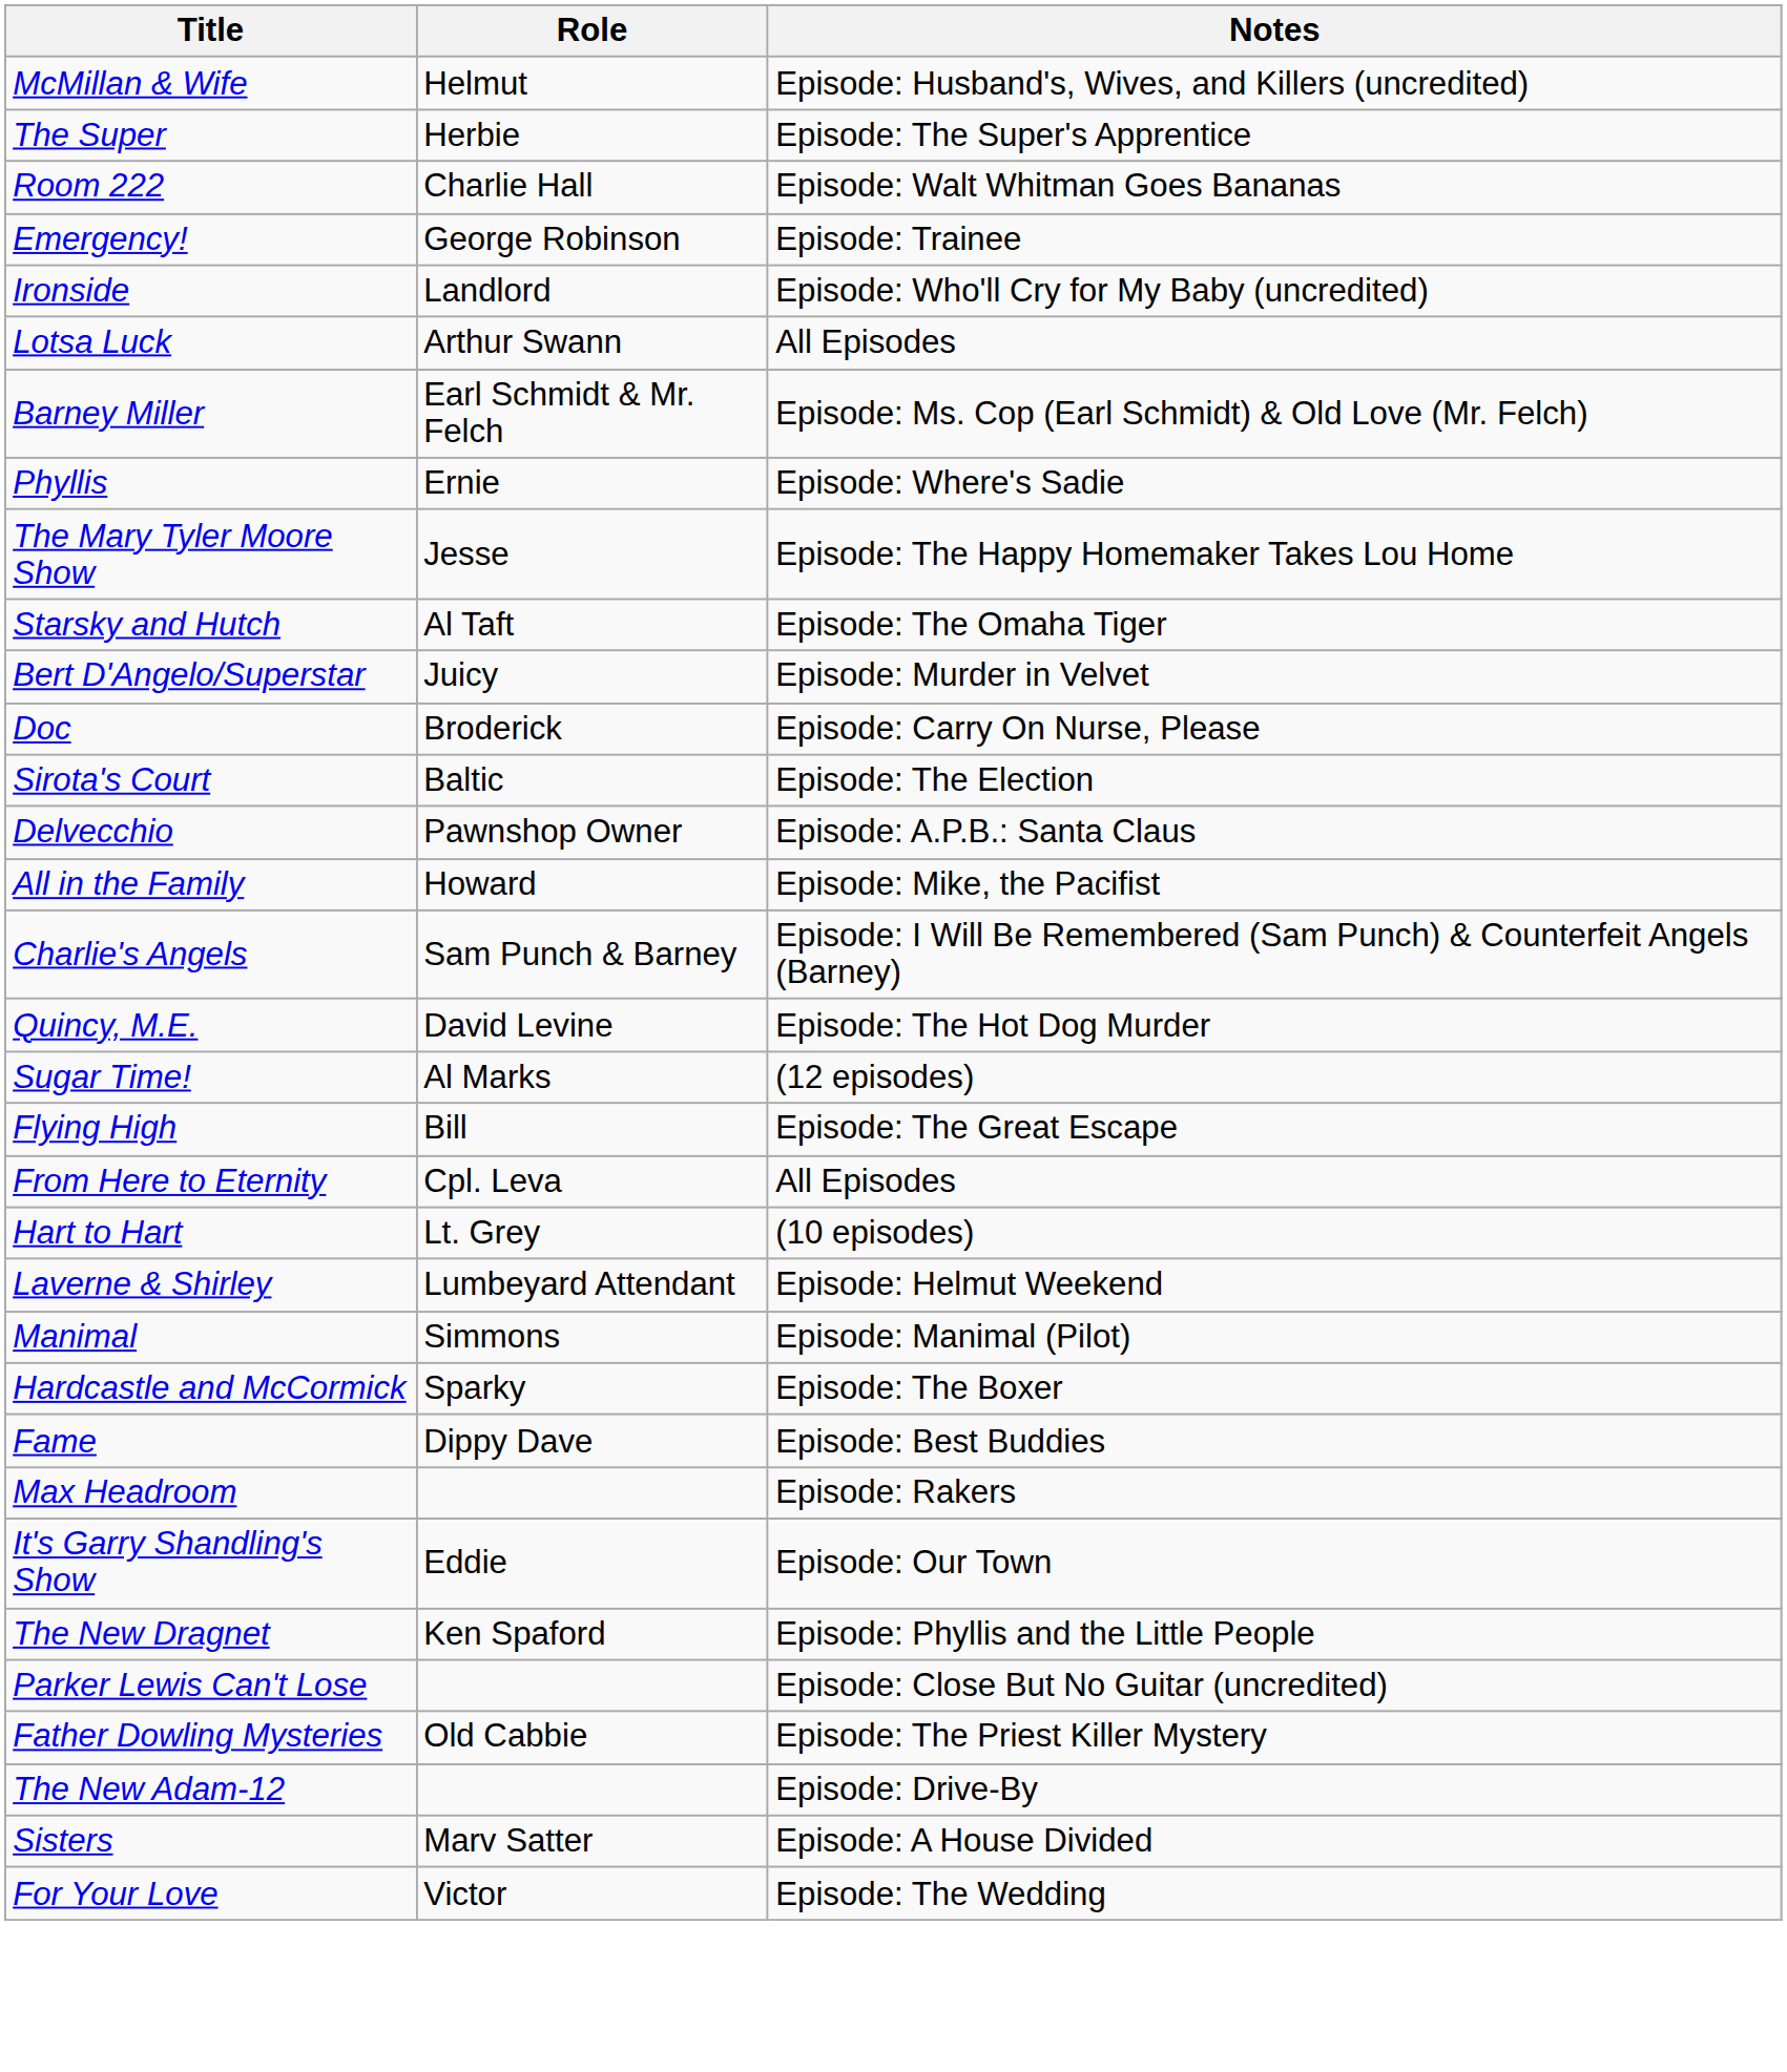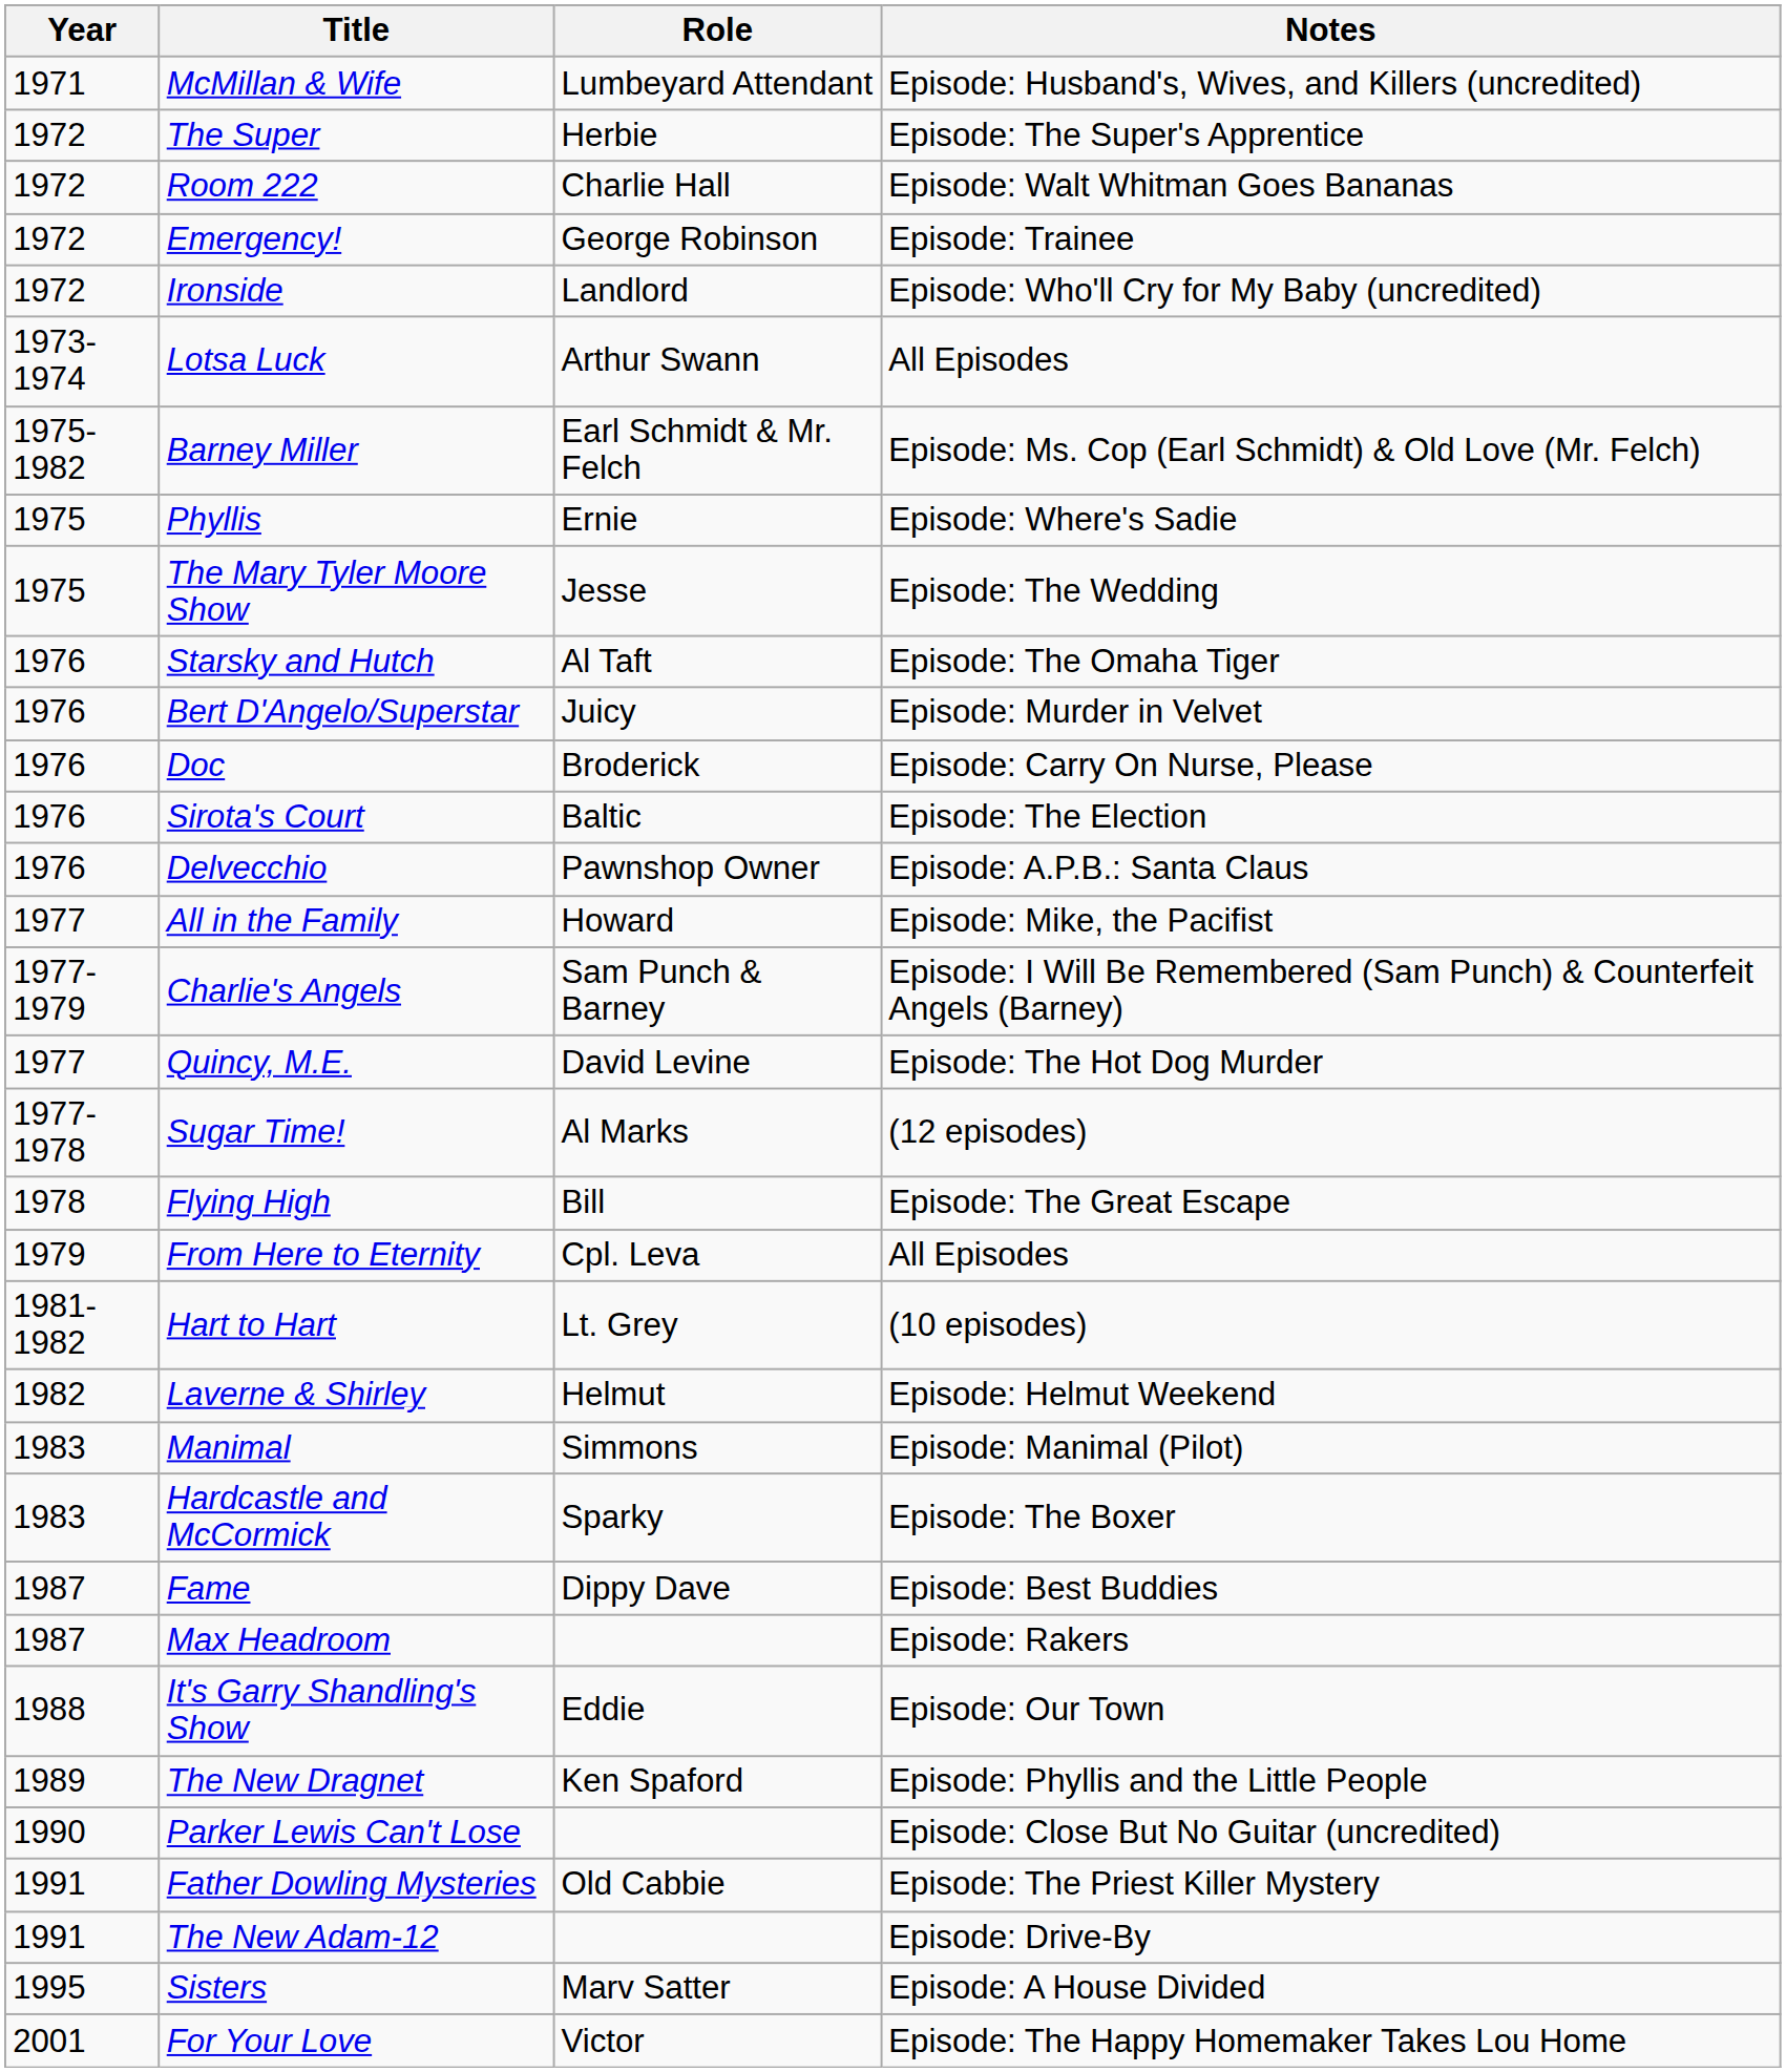+ column: Year | 1971 | 1972 | 1972 | 1972 | 1972 | 1973-1974 | 1975-1982 | 1975 | 1975 | 1976 | 1976 | 1976 | 1976 | 1976 | 1977 | 1977-1979 | 1977 | 1977-1978 | 1978 | 1979 | 1981-1982 | 1982 | 1983 | 1983 | 1987 | 1987 | 1988 | 1989 | 1990 | 1991 | 1991 | 1995 | 2001
McMillan & Wife | Role: Helmut -> Lumbeyard Attendant
The Mary Tyler Moore Show | Notes: Episode: The Happy Homemaker Takes Lou Home -> Episode: The Wedding
Laverne & Shirley | Role: Lumbeyard Attendant -> Helmut
For Your Love | Notes: Episode: The Wedding -> Episode: The Happy Homemaker Takes Lou Home
